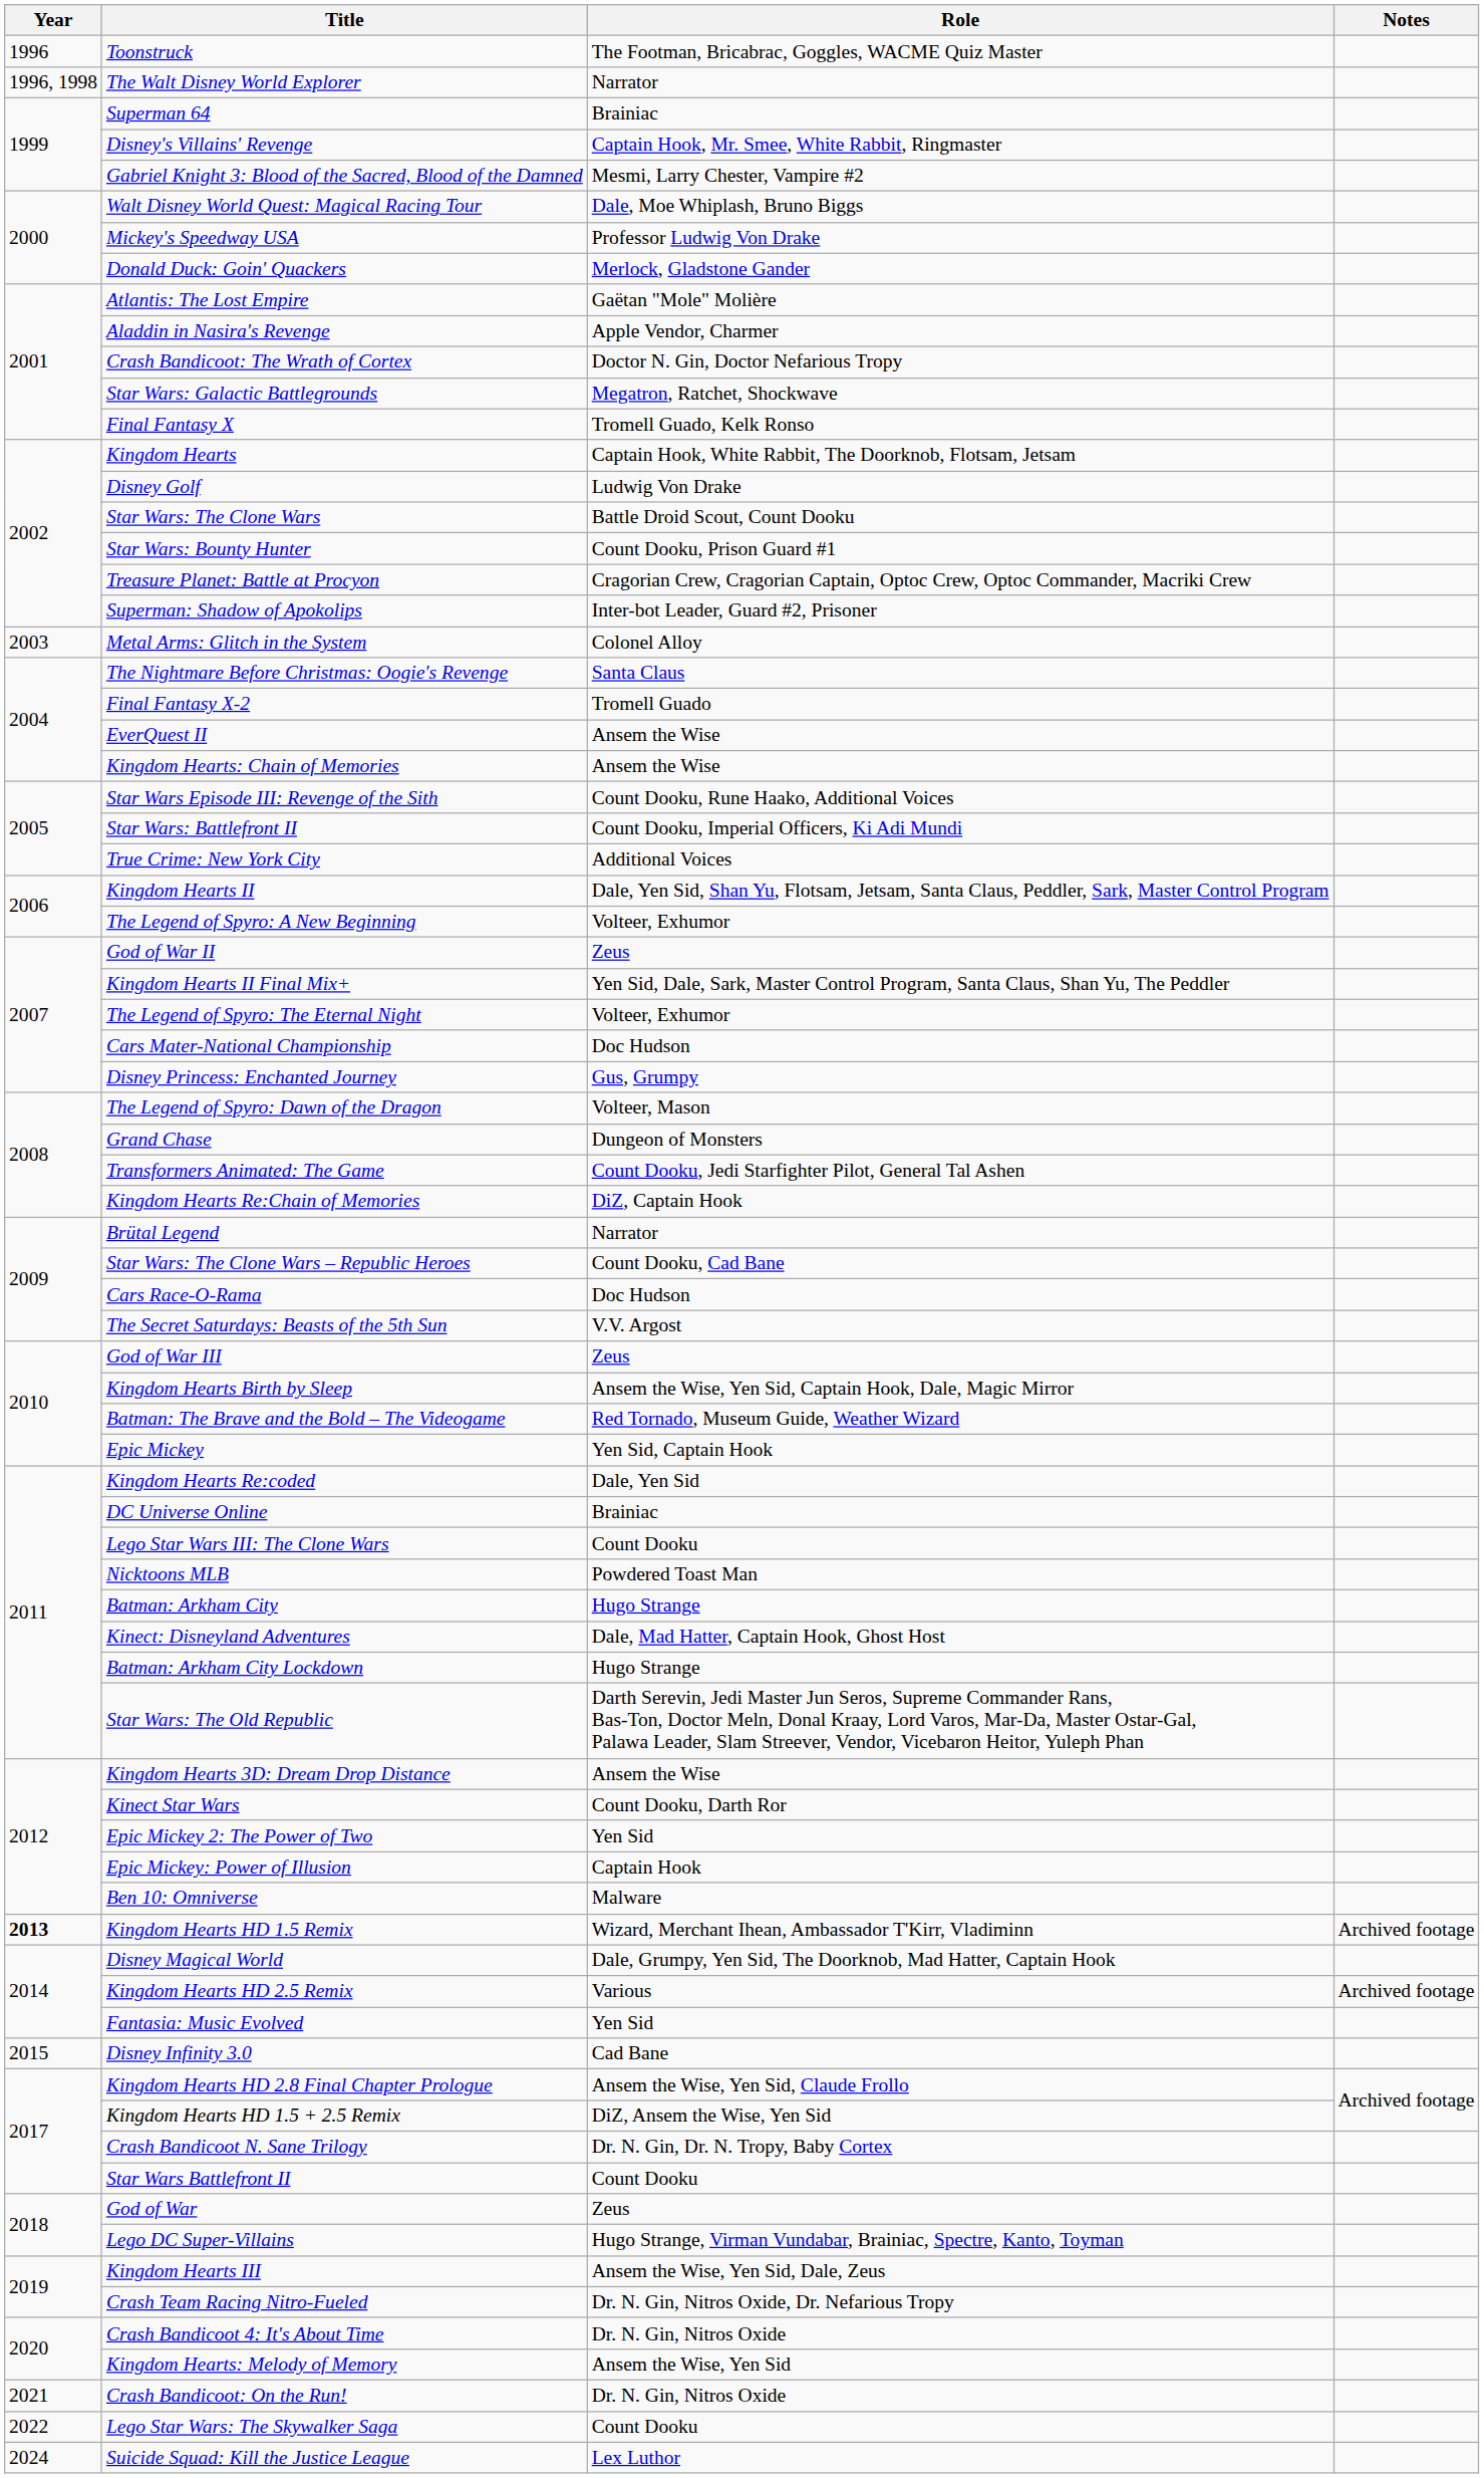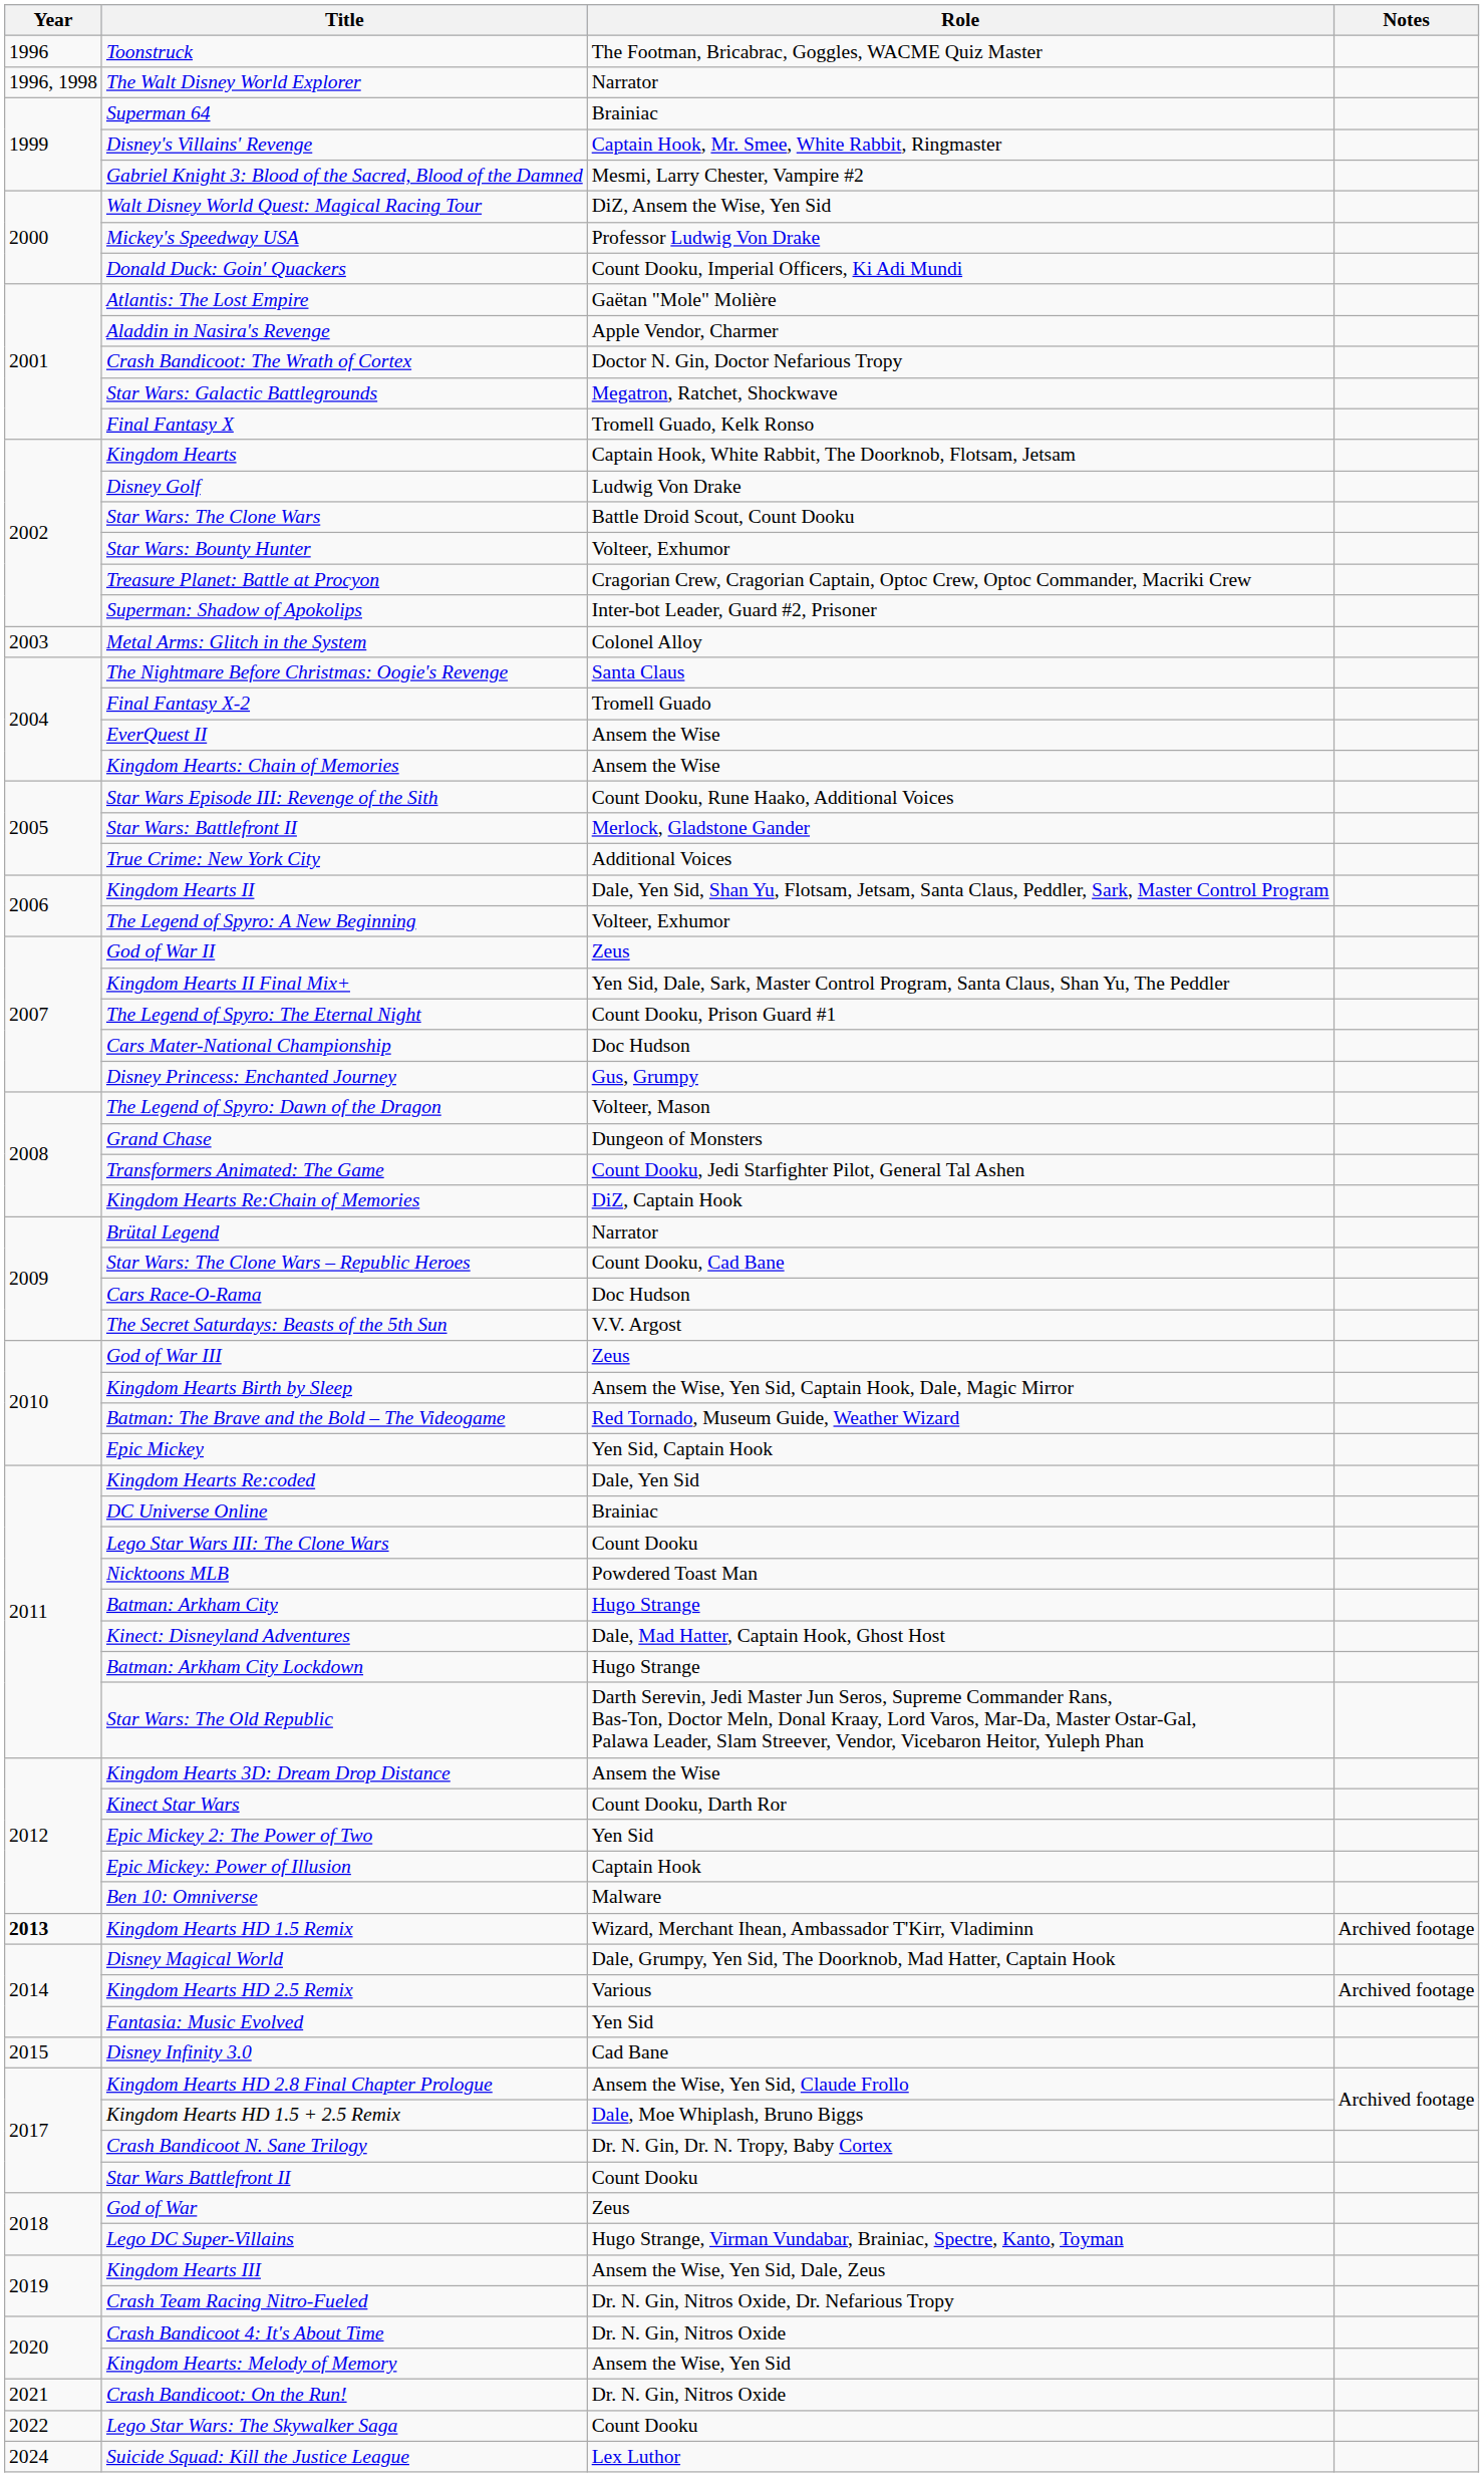Walt Disney World Quest: Magical Racing Tour | Role: Dale, Moe Whiplash, Bruno Biggs -> DiZ, Ansem the Wise, Yen Sid
Donald Duck: Goin' Quackers | Role: Merlock, Gladstone Gander -> Count Dooku, Imperial Officers, Ki Adi Mundi
Star Wars: Bounty Hunter | Role: Count Dooku, Prison Guard #1 -> Volteer, Exhumor
Star Wars: Battlefront II | Role: Count Dooku, Imperial Officers, Ki Adi Mundi -> Merlock, Gladstone Gander
The Legend of Spyro: The Eternal Night | Role: Volteer, Exhumor -> Count Dooku, Prison Guard #1
Kingdom Hearts HD 1.5 + 2.5 Remix | Role: DiZ, Ansem the Wise, Yen Sid -> Dale, Moe Whiplash, Bruno Biggs
